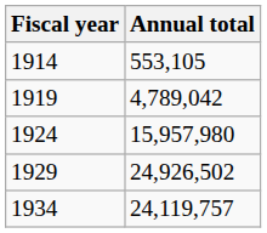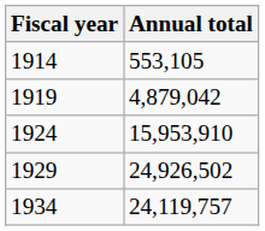1919 | Annual total: 4,789,042 -> 4,879,042
1924 | Annual total: 15,957,980 -> 15,953,910
